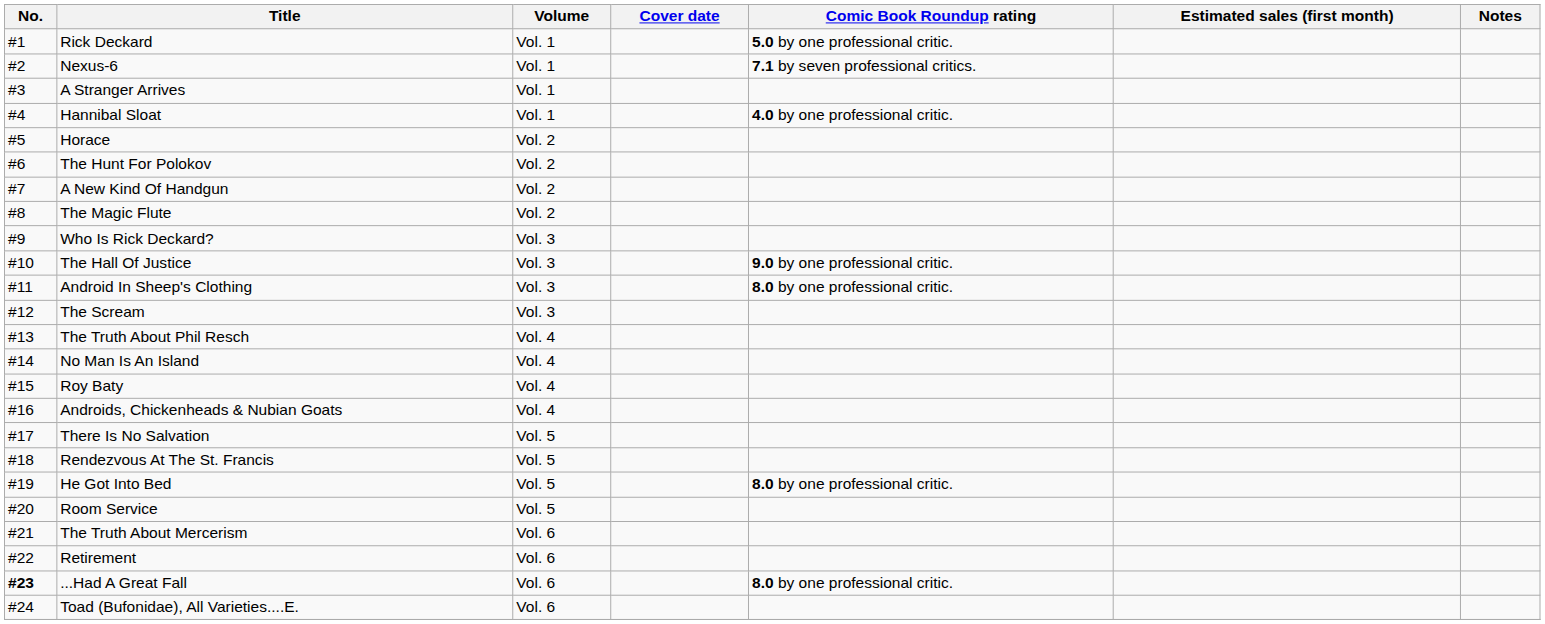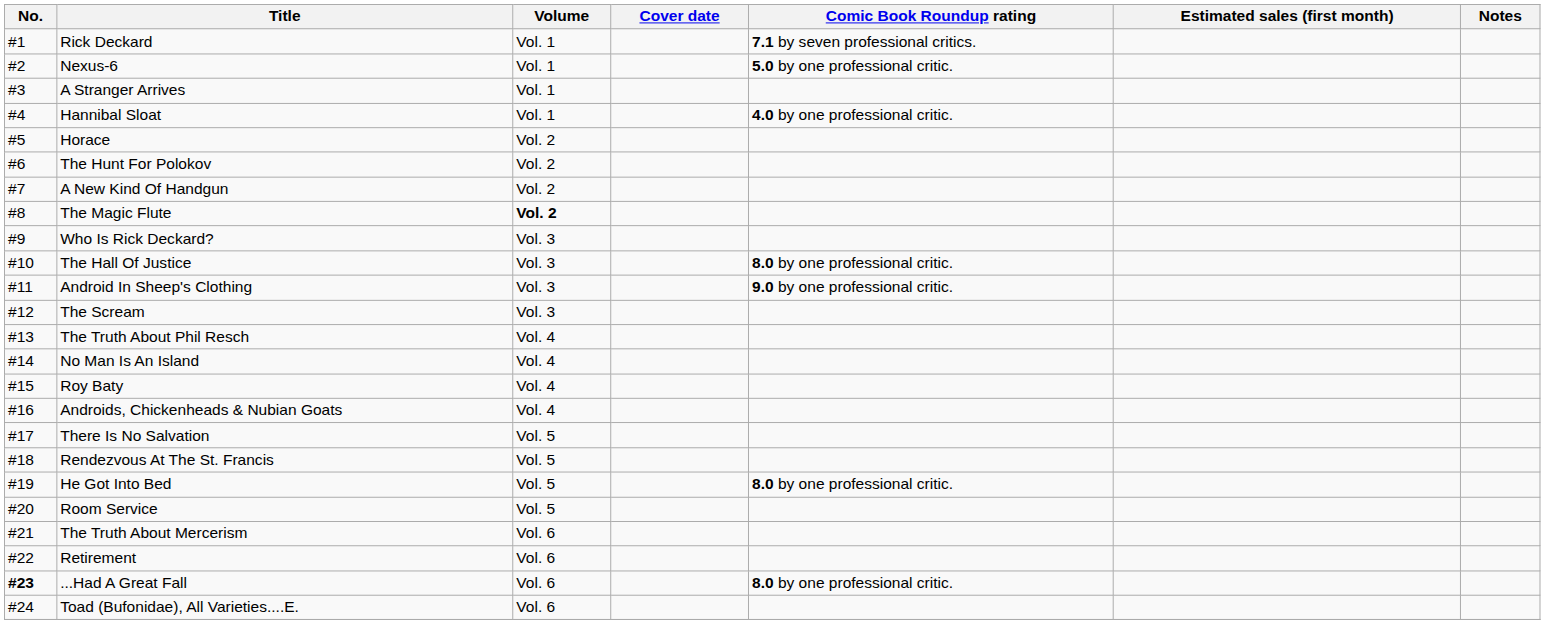Rick Deckard | Comic Book Roundup rating: 5.0 by one professional critic. -> 7.1 by seven professional critics.
Nexus-6 | Comic Book Roundup rating: 7.1 by seven professional critics. -> 5.0 by one professional critic.
The Magic Flute | Volume: normal -> bold
The Hall Of Justice | Comic Book Roundup rating: 9.0 by one professional critic. -> 8.0 by one professional critic.
Android In Sheep's Clothing | Comic Book Roundup rating: 8.0 by one professional critic. -> 9.0 by one professional critic.
